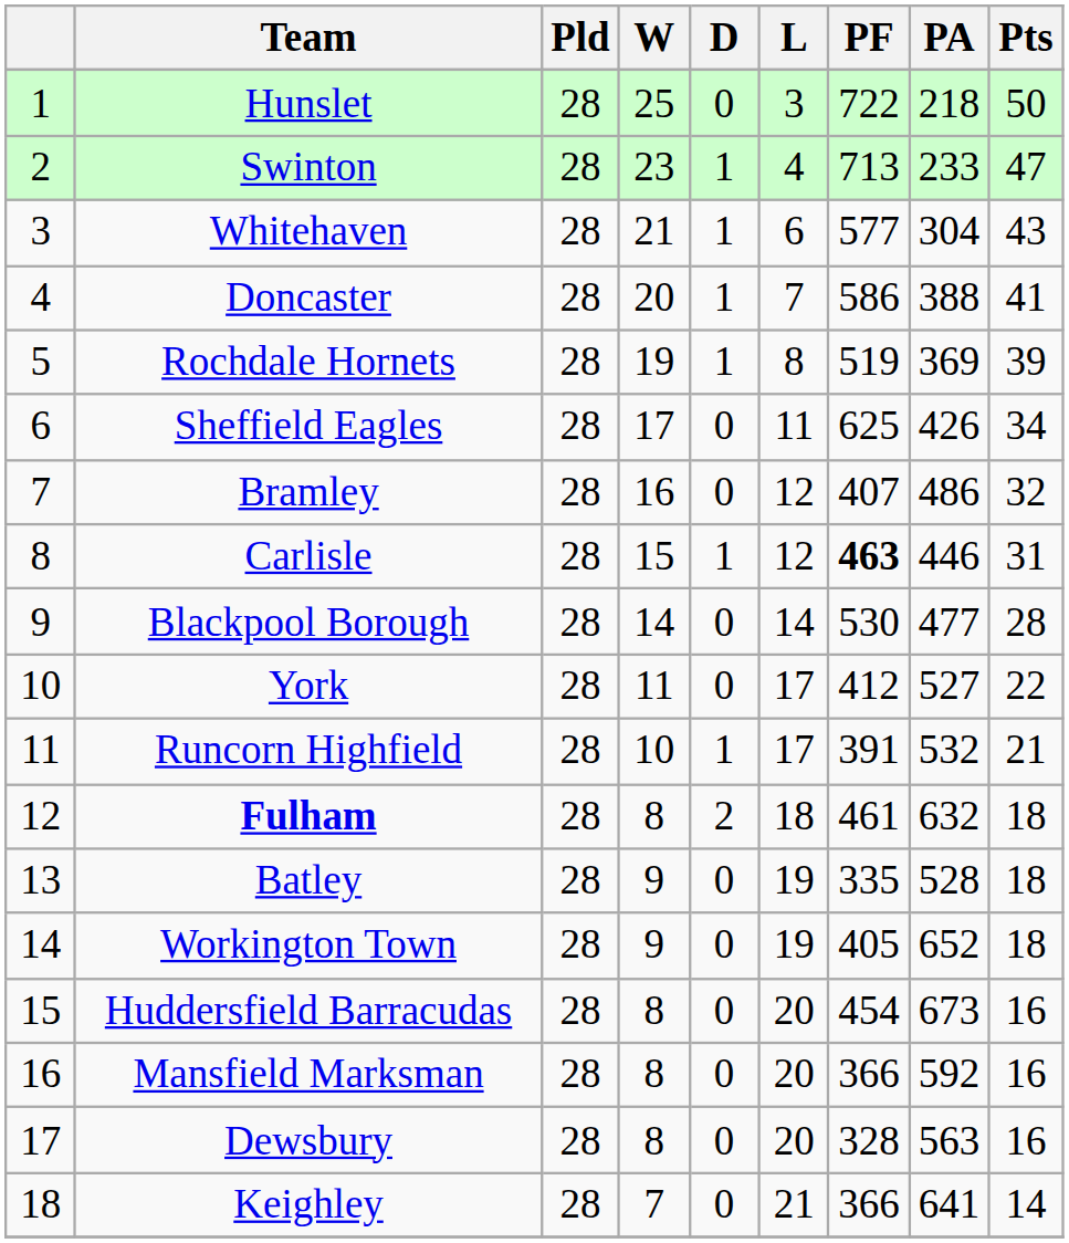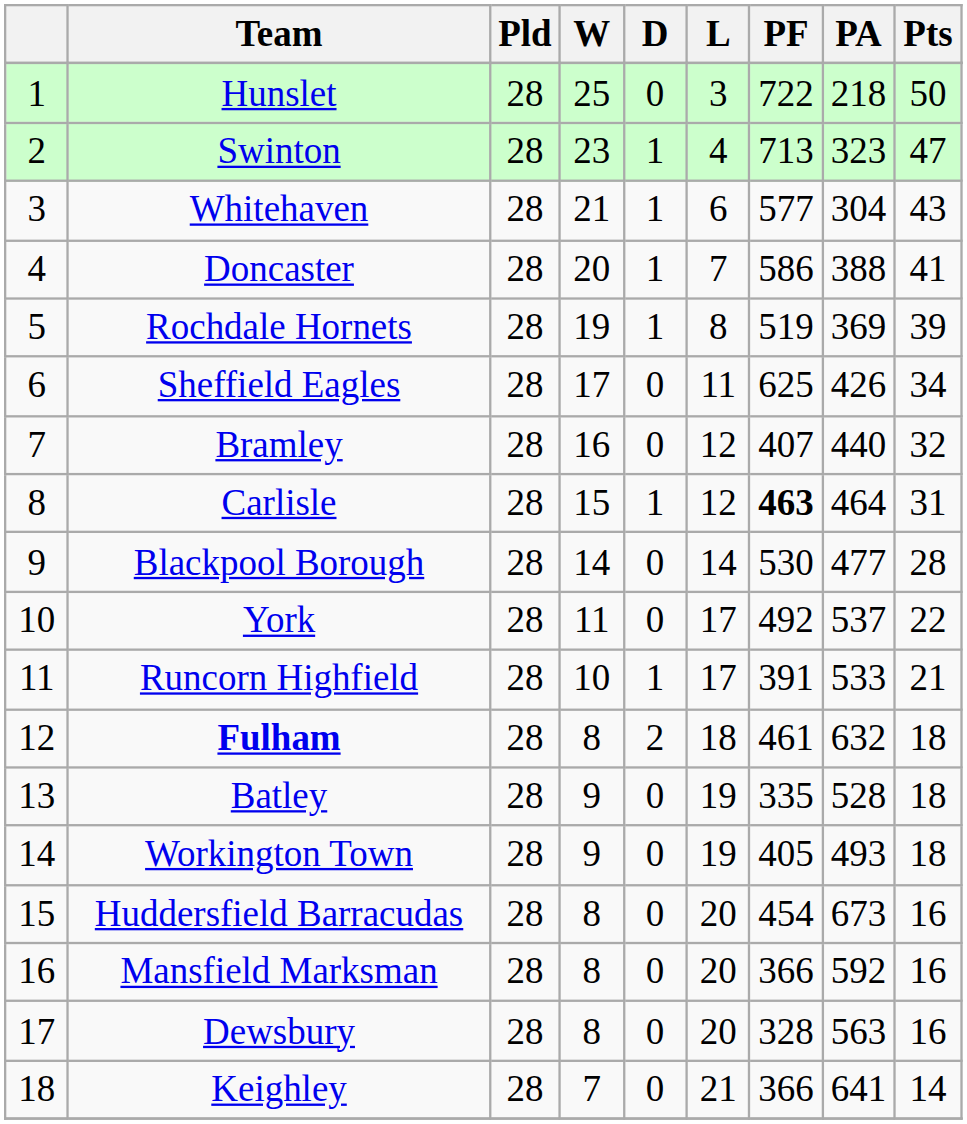Swinton | PA: 233 -> 323
Bramley | PA: 486 -> 440
Carlisle | PA: 446 -> 464
York | PF: 412 -> 492
York | PA: 527 -> 537
Runcorn Highfield | PA: 532 -> 533
Workington Town | PA: 652 -> 493
